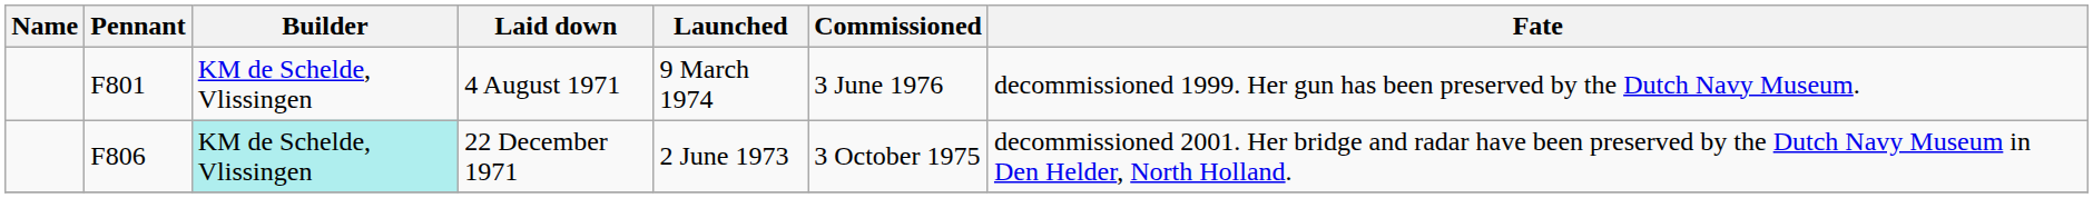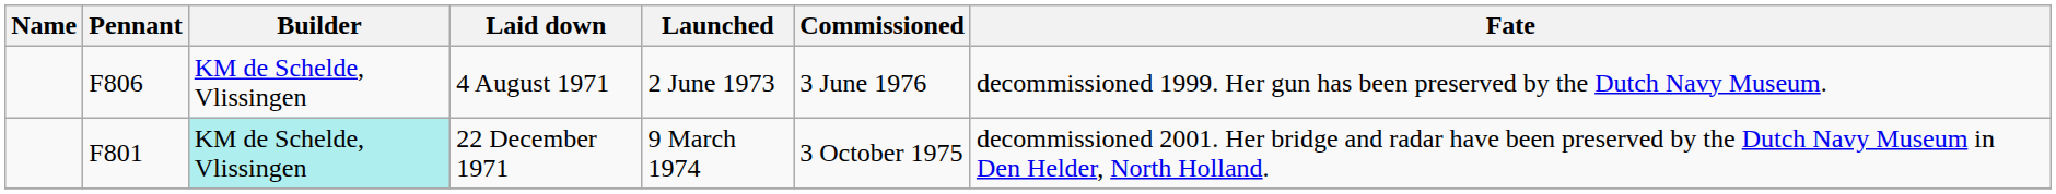4 August 1971 | Pennant: F801 -> F806
4 August 1971 | Launched: 9 March 1974 -> 2 June 1973
22 December 1971 | Pennant: F806 -> F801
22 December 1971 | Launched: 2 June 1973 -> 9 March 1974
